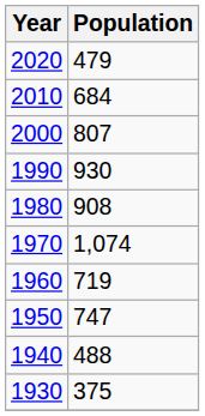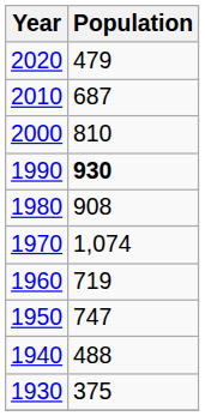2010 | Population: 684 -> 687
2000 | Population: 807 -> 810
1990 | Population: normal -> bold
